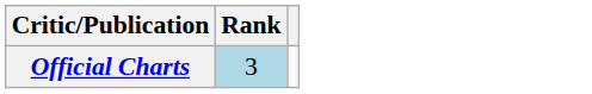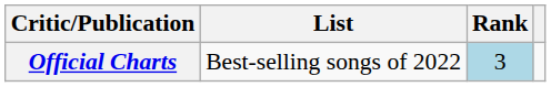+ column: List | Best-selling songs of 2022
